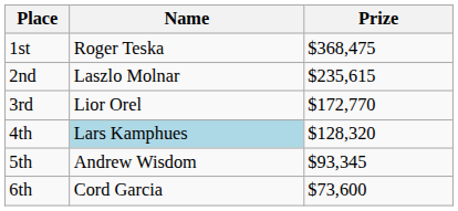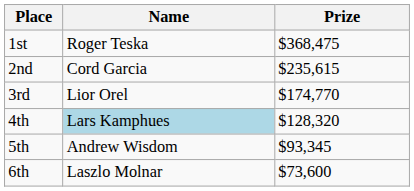2nd | Name: Laszlo Molnar -> Cord Garcia
3rd | Prize: $172,770 -> $174,770
6th | Name: Cord Garcia -> Laszlo Molnar
